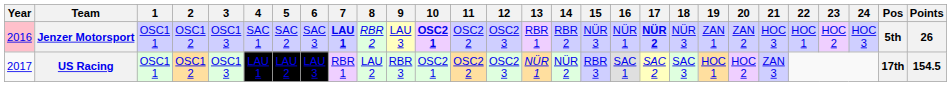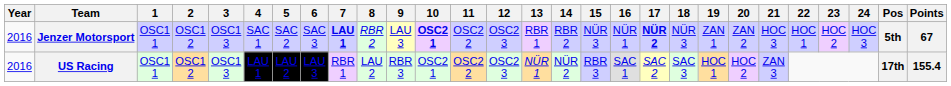Jenzer Motorsport | Year: pink background -> no background
Jenzer Motorsport | Points: 26 -> 67
US Racing | Year: 2017 -> 2016
US Racing | Points: 154.5 -> 155.4
